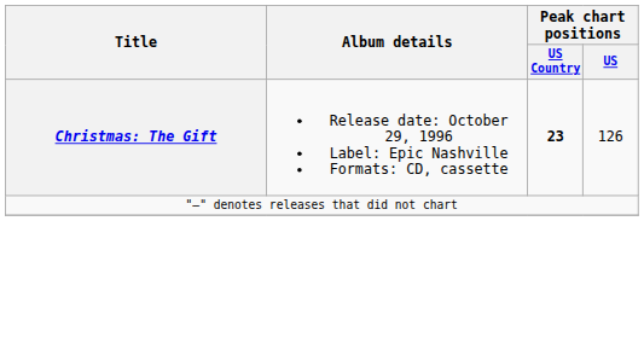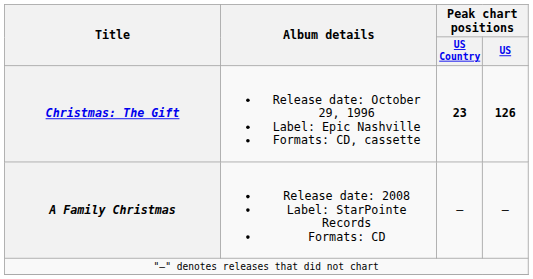Christmas: The Gift | Peak chart positions / US: normal -> bold
+ row: A Family Christmas | Release date: 2008 Label: StarPointe Records Formats: CD | — | —
